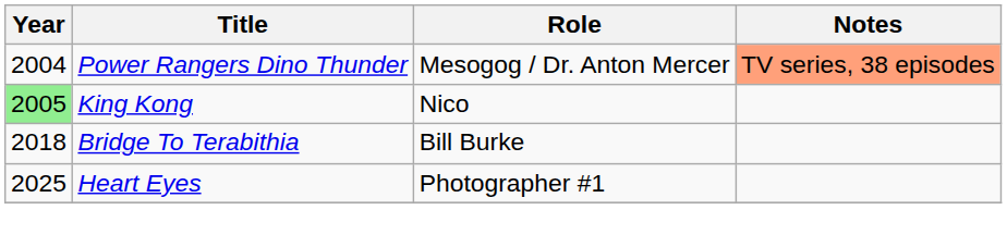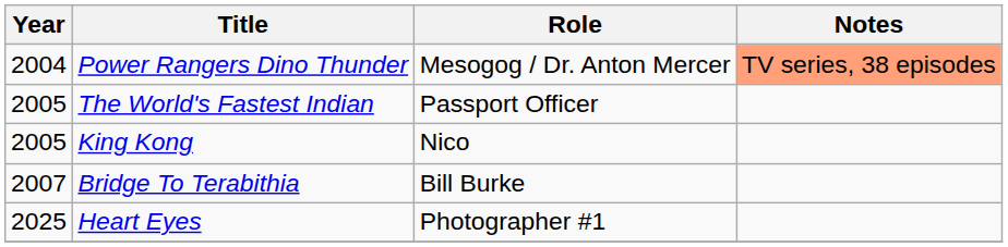+ row: 2005 | The World's Fastest Indian | Passport Officer
King Kong | Year: lightgreen background -> no background
Bridge To Terabithia | Year: 2018 -> 2007
